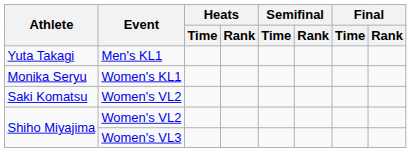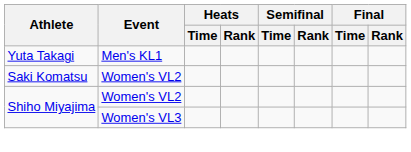- row: Monika Seryu | Women's KL1
